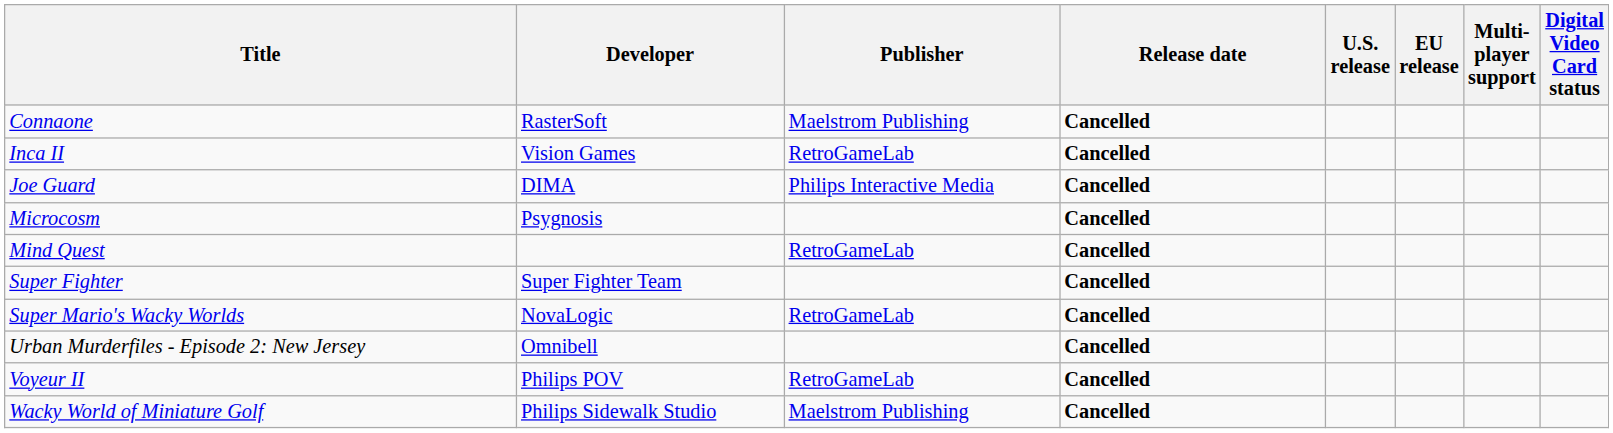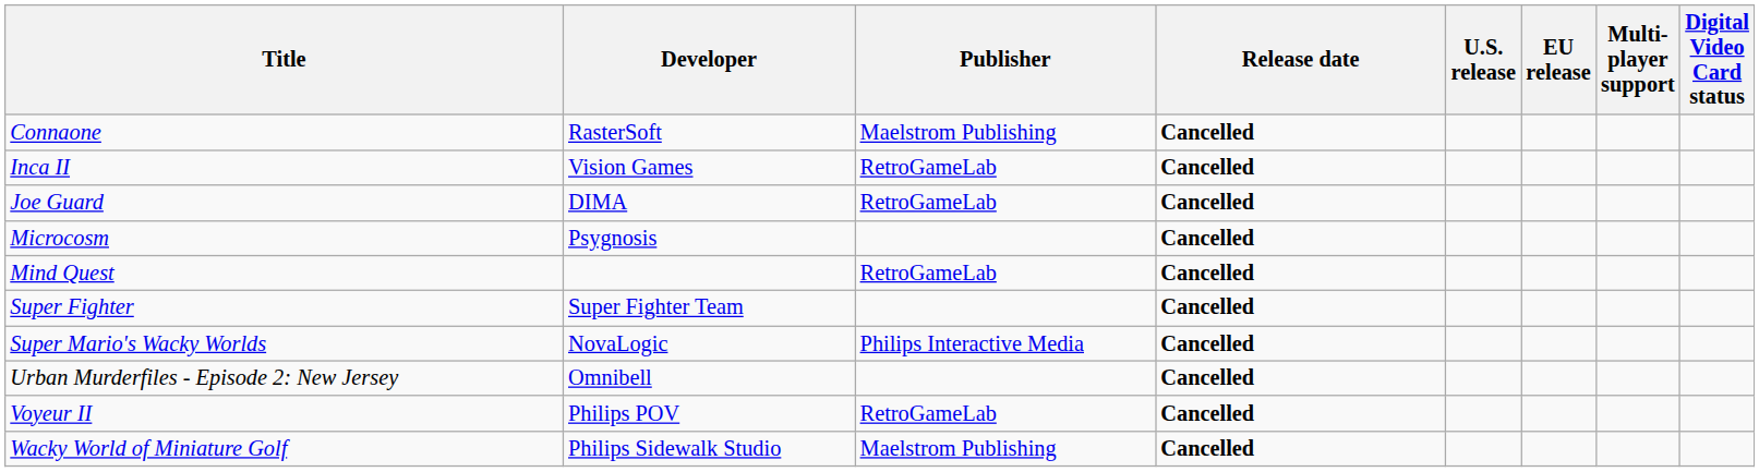Joe Guard | Publisher: Philips Interactive Media -> RetroGameLab
Super Mario's Wacky Worlds | Publisher: RetroGameLab -> Philips Interactive Media
